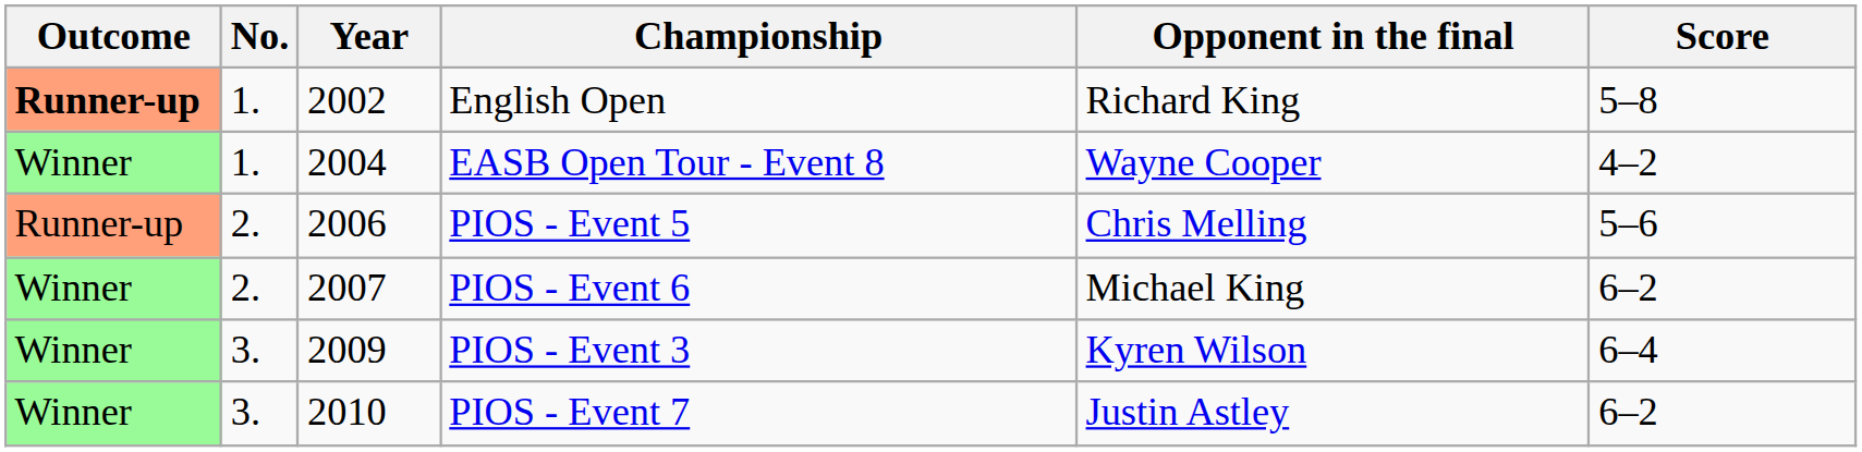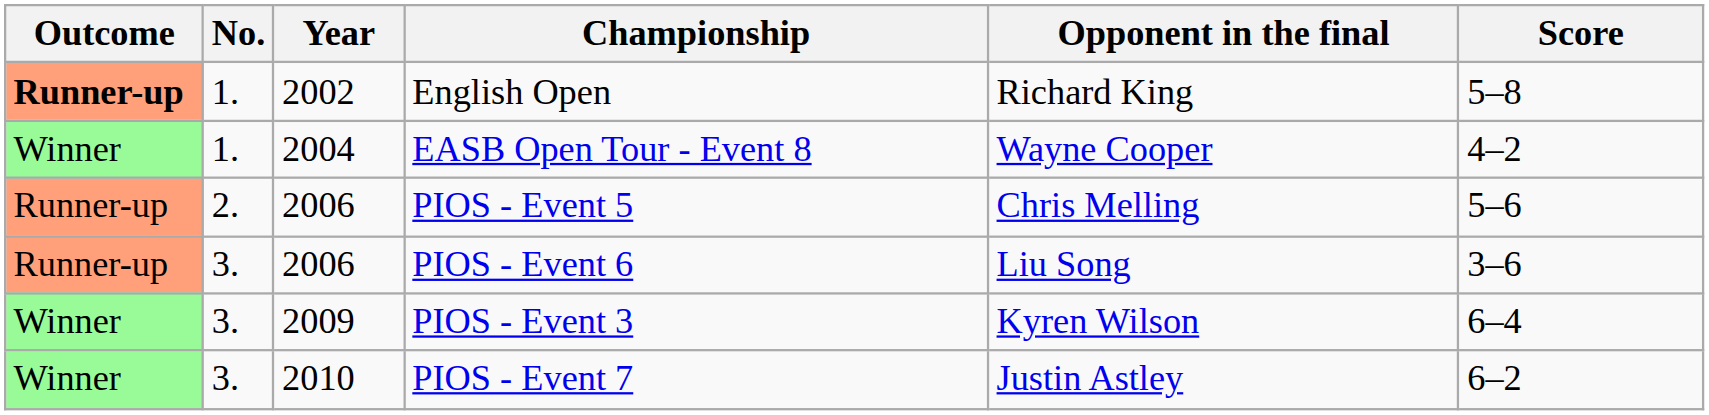+ row: Runner-up | 3. | 2006 | PIOS - Event 6 | Liu Song | 3–6
- row: Winner | 2. | 2007 | PIOS - Event 6 | Michael King | 6–2
